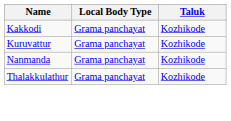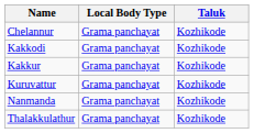+ row: Chelannur | Grama panchayat | Kozhikode
+ row: Kakkur | Grama panchayat | Kozhikode
